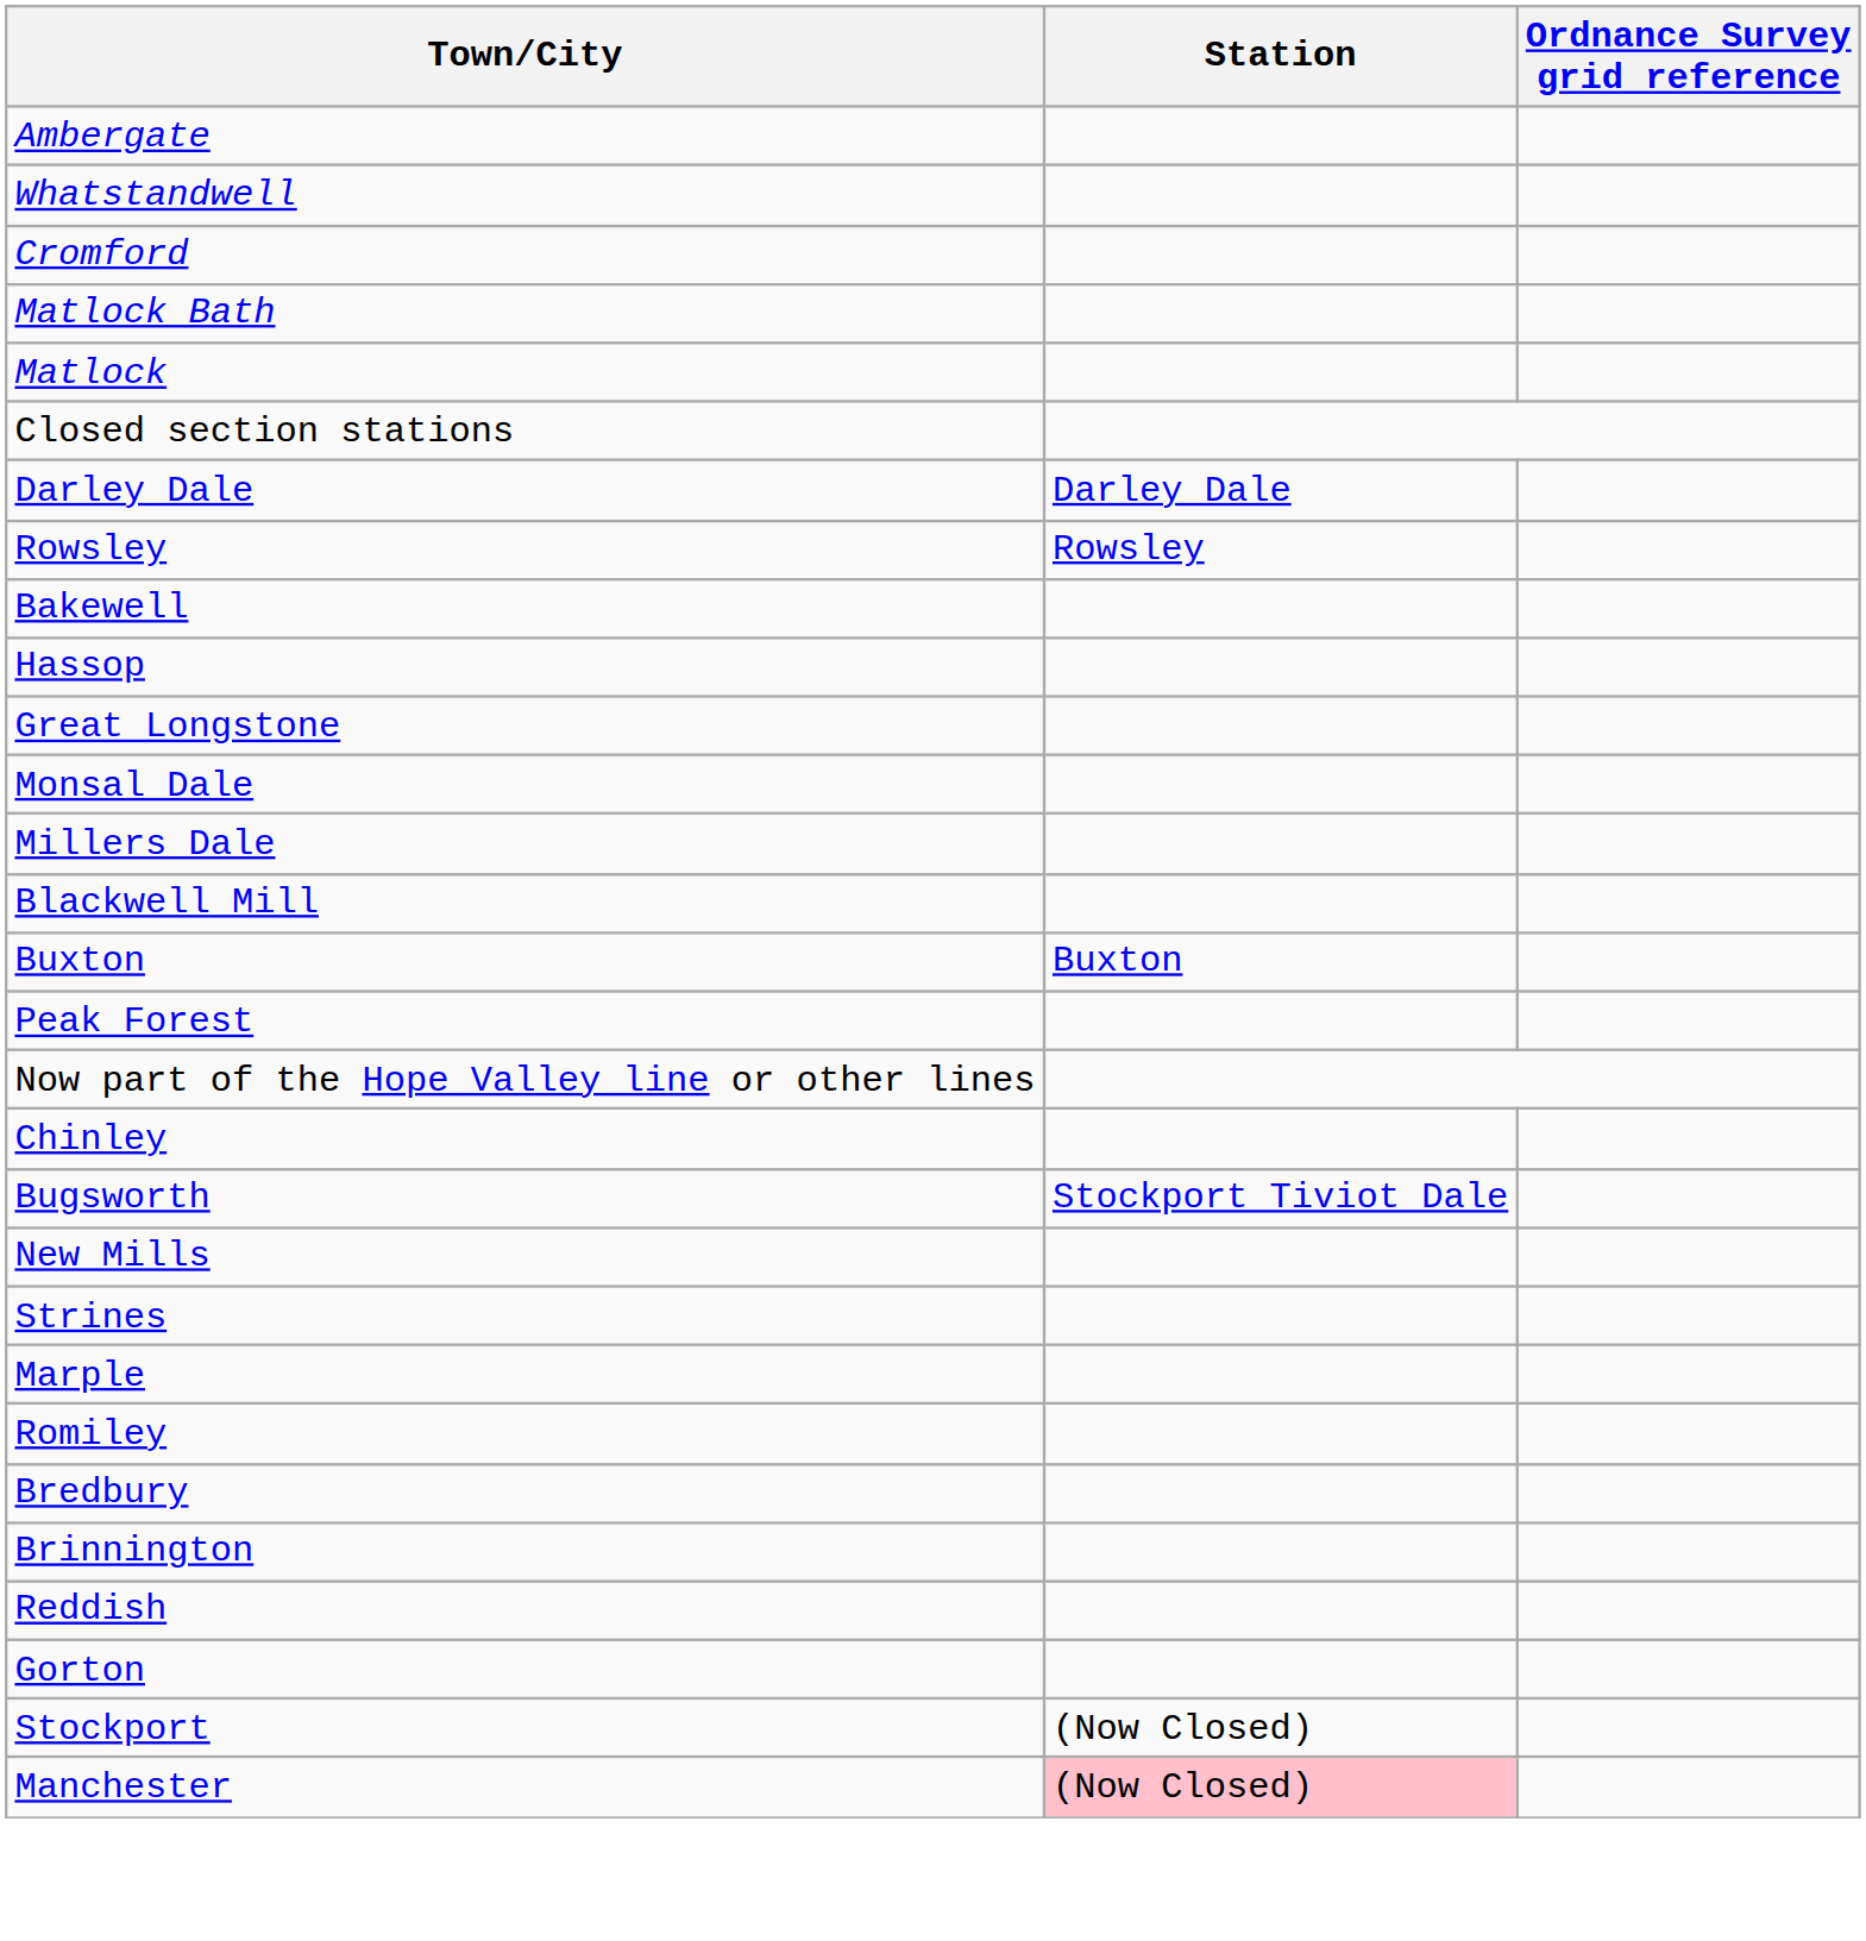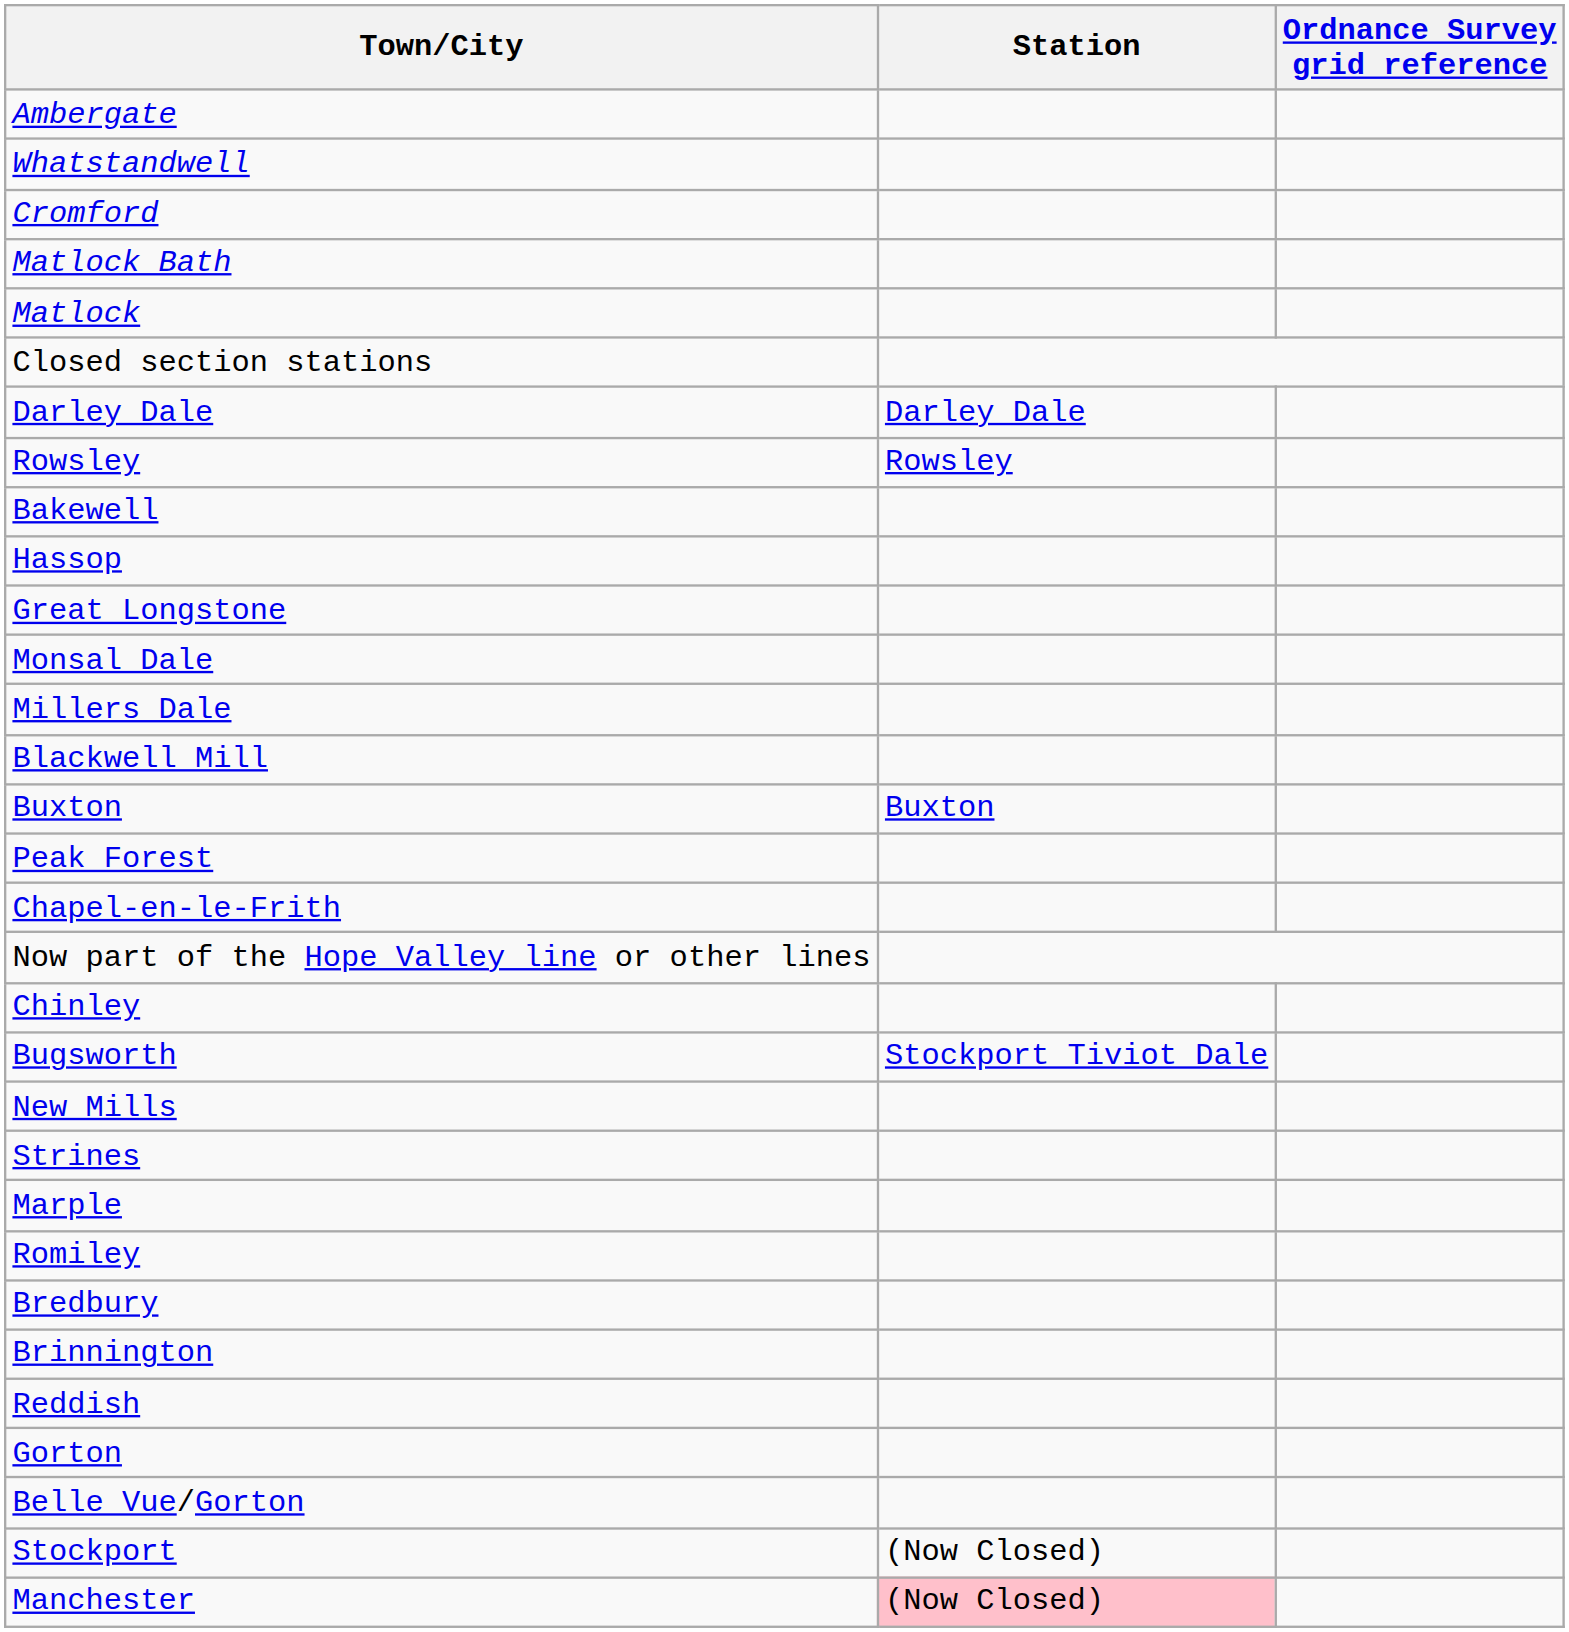+ row: Chapel-en-le-Frith
+ row: Belle Vue/Gorton
